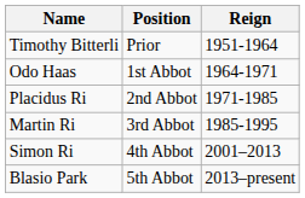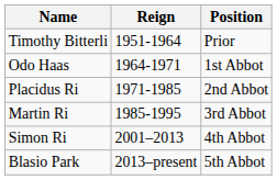columns swapped: Position <-> Reign
